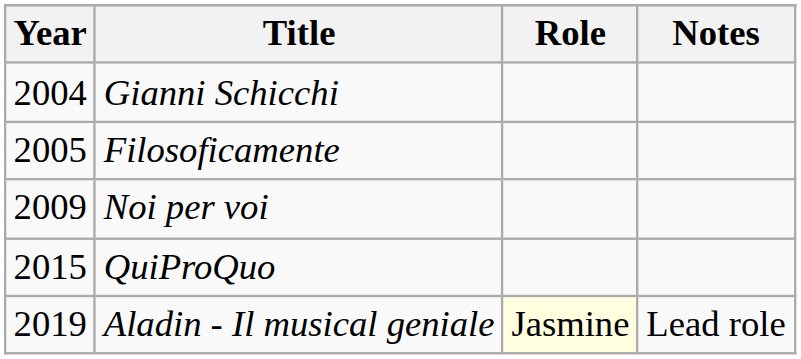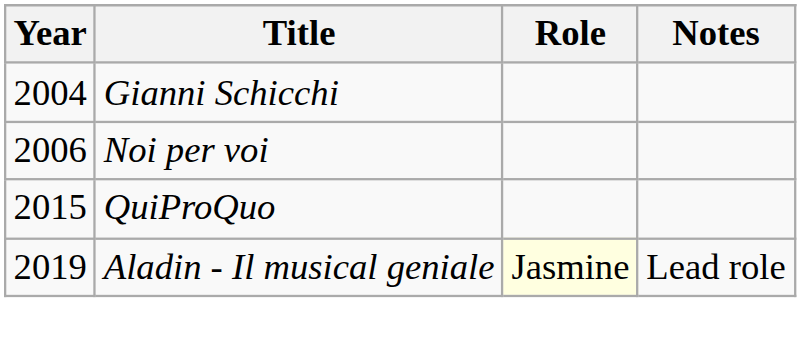- row: 2005 | Filosoficamente
Noi per voi | Year: 2009 -> 2006
